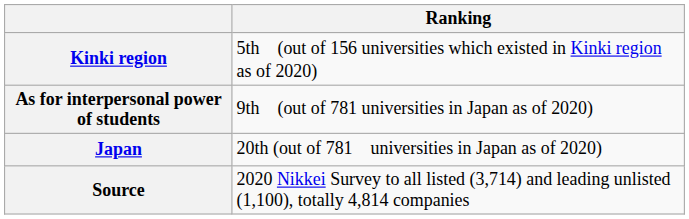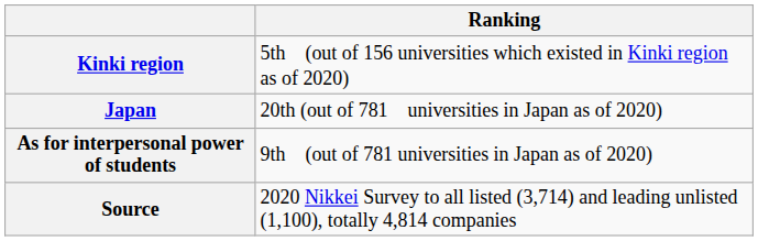rows swapped: Japan <-> As for interpersonal power of students
